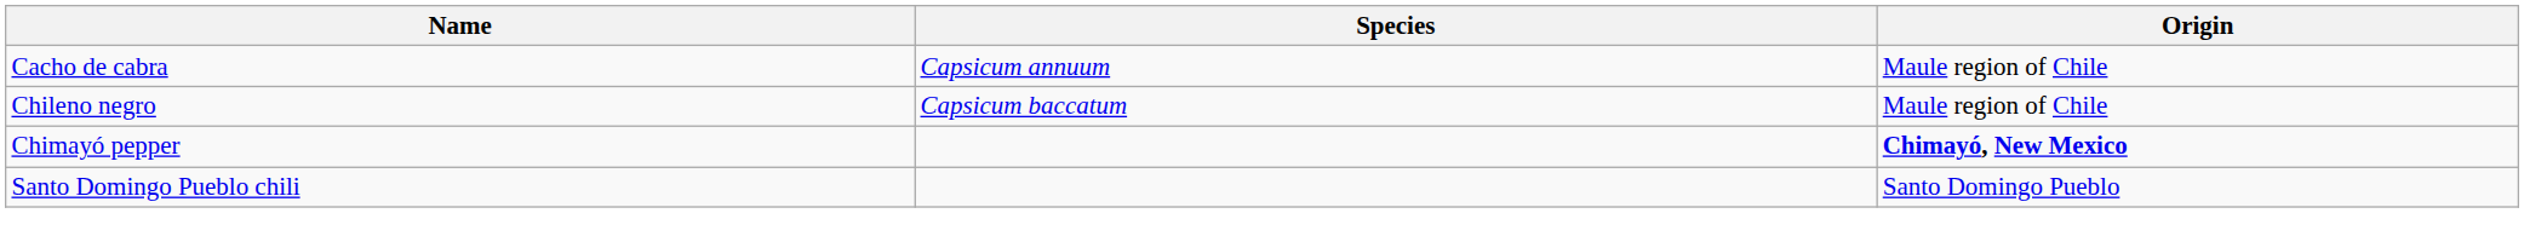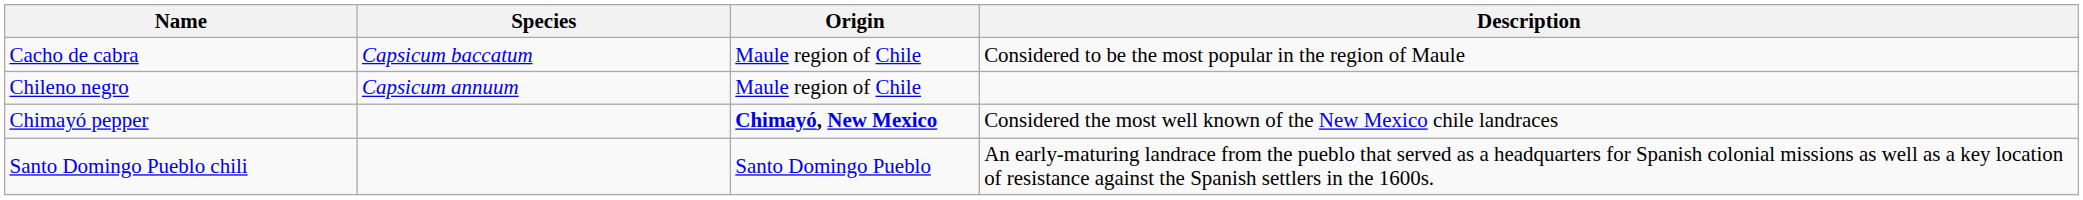+ column: Description | Considered to be the most popular in the region of Maule | Considered the most well known of the New Mexico chile landraces | An early-maturing landrace from the pueblo that served as a headquarters for Spanish colonial missions as well as a key location of resistance against the Spanish settlers in the 1600s.
Cacho de cabra | Species: Capsicum annuum -> Capsicum baccatum
Chileno negro | Species: Capsicum baccatum -> Capsicum annuum
